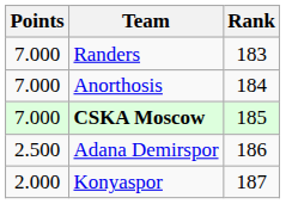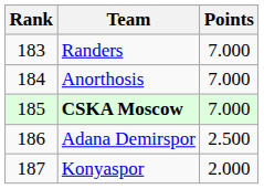columns swapped: Rank <-> Points
